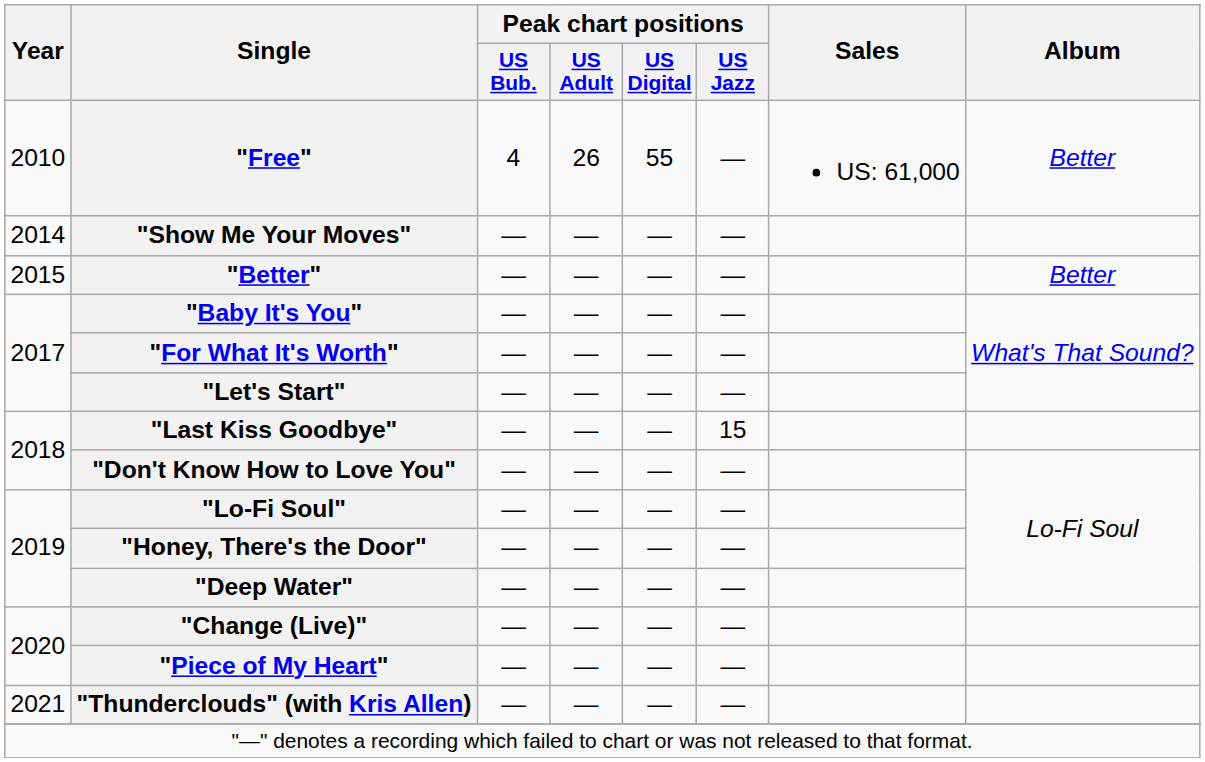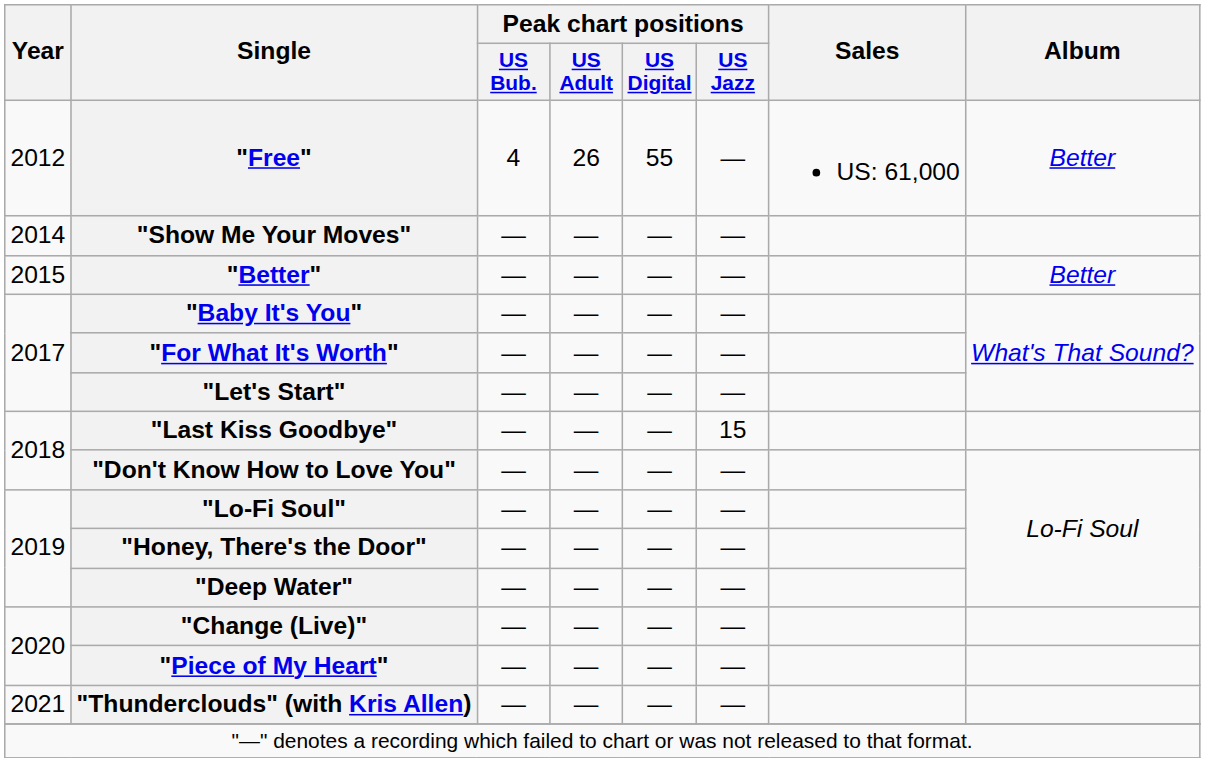"Free" | Year: 2010 -> 2012
